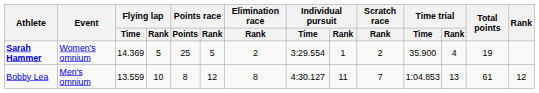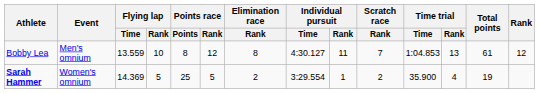rows swapped: Bobby Lea <-> Sarah Hammer
